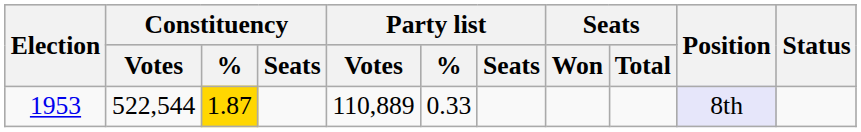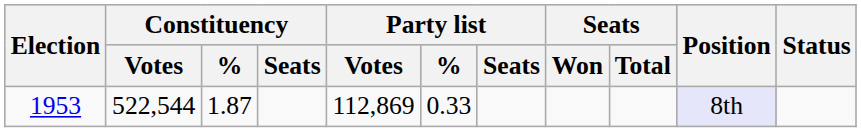1953 | Constituency / %: gold background -> no background
1953 | Party list / Votes: 110,889 -> 112,869
